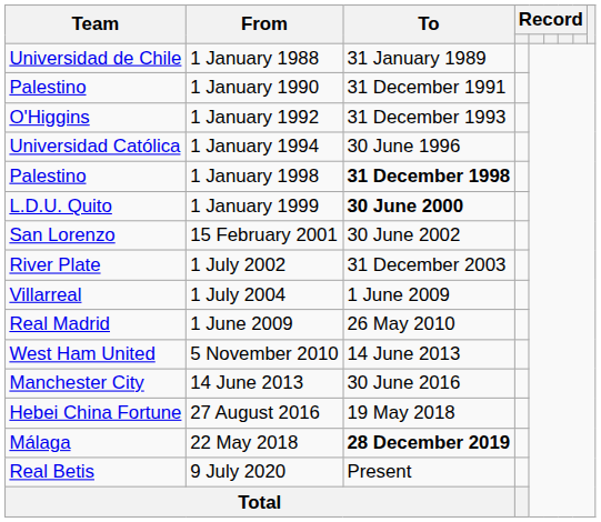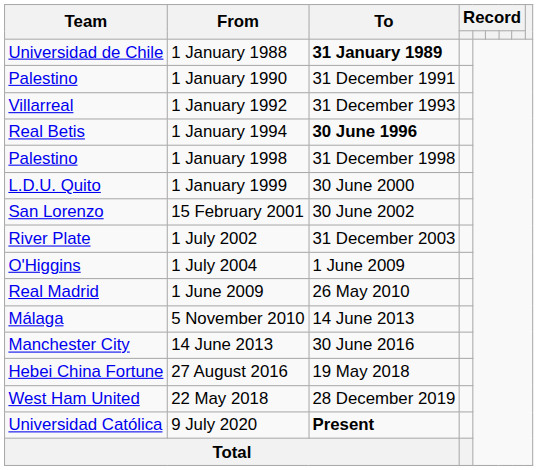1 January 1988 | To: normal -> bold
1 January 1992 | Team: O'Higgins -> Villarreal
1 January 1994 | Team: Universidad Católica -> Real Betis
1 January 1994 | To: normal -> bold
1 January 1998 | To: bold -> normal
1 January 1999 | To: bold -> normal
1 July 2004 | Team: Villarreal -> O'Higgins
5 November 2010 | Team: West Ham United -> Málaga
22 May 2018 | Team: Málaga -> West Ham United
22 May 2018 | To: bold -> normal
9 July 2020 | Team: Real Betis -> Universidad Católica
9 July 2020 | To: normal -> bold
